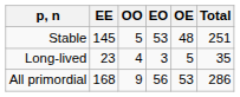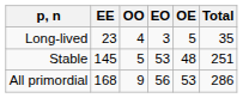rows swapped: Stable <-> Long-lived
